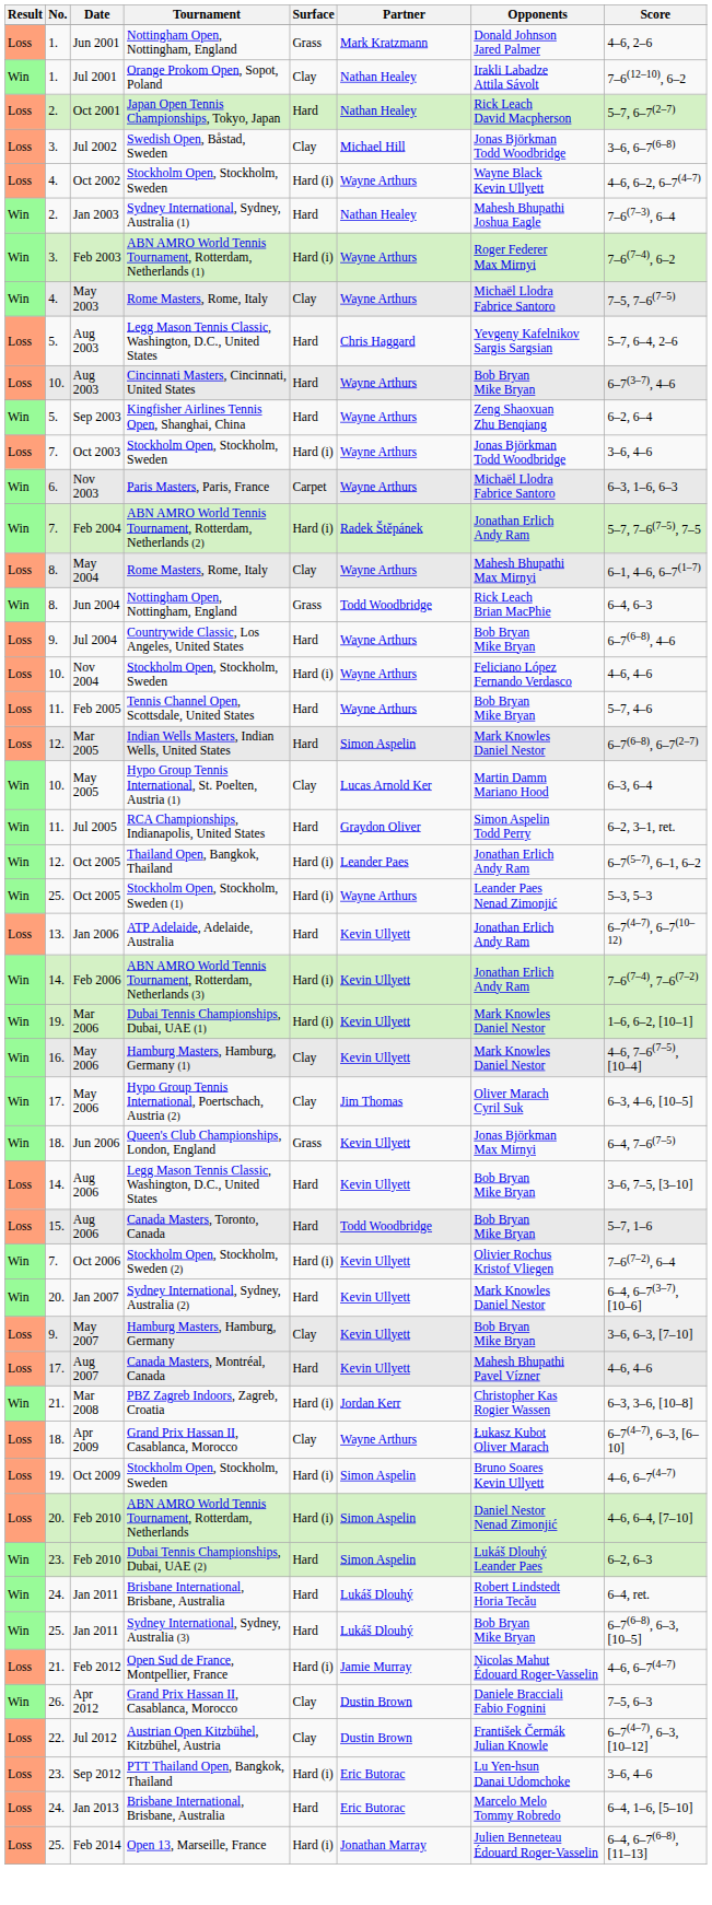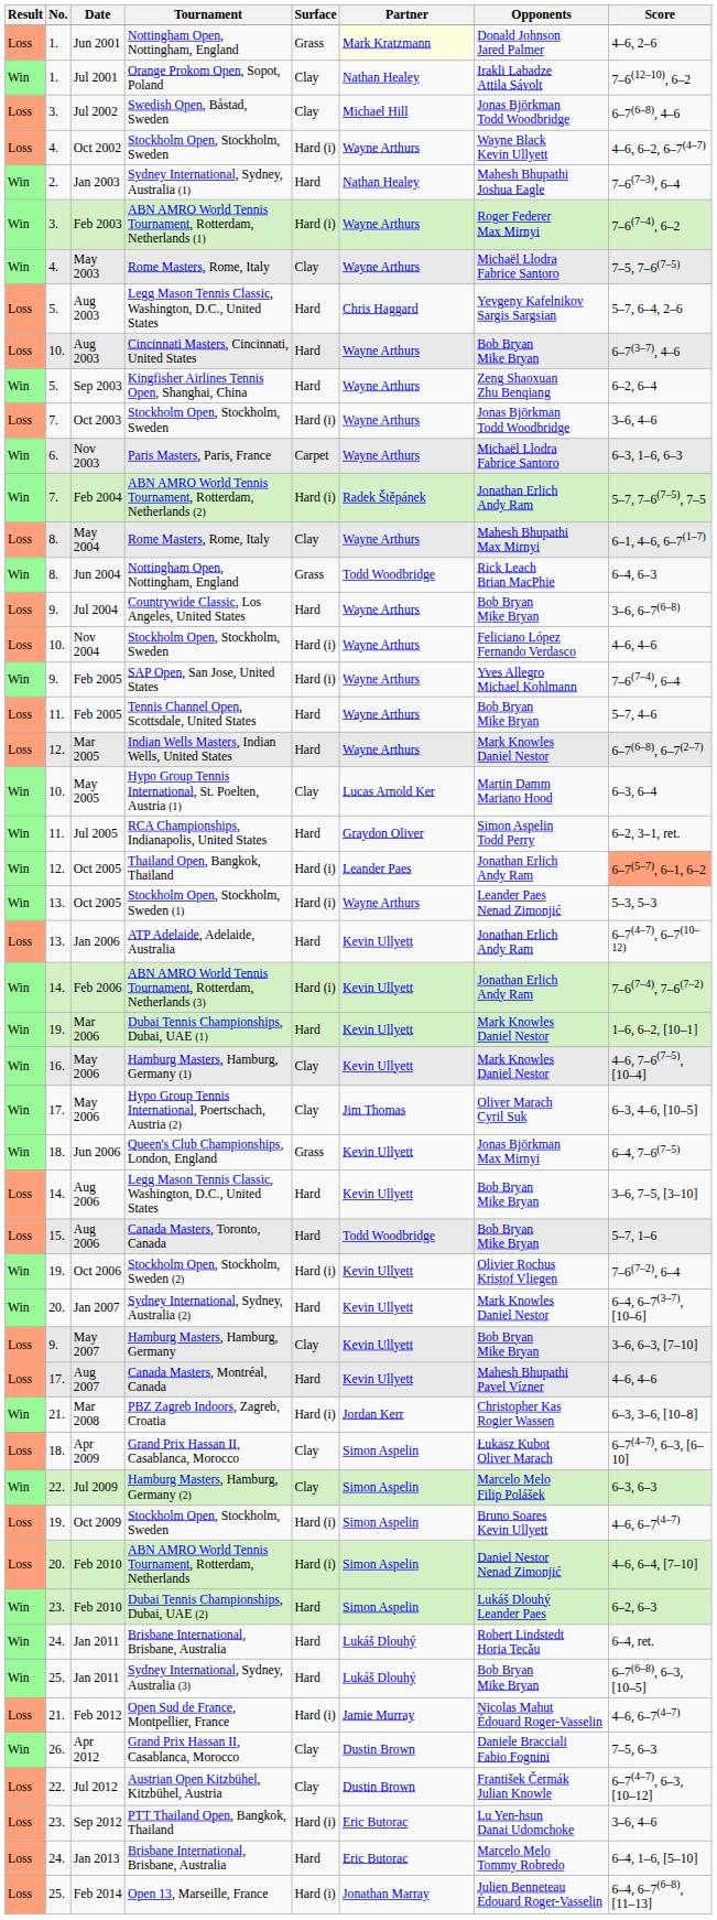Jun 2001 | Partner: no background -> lightyellow background
- row: Loss | 2. | Oct 2001 | Japan Open Tennis Championships, Tokyo, Japan | Hard | Nathan Healey | Rick Leach David Macpherson | 5–7, 6–7(2–7)
Jul 2002 | Score: 3–6, 6–7(6–8) -> 6–7(6–8), 4–6
Jul 2004 | Score: 6–7(6–8), 4–6 -> 3–6, 6–7(6–8)
+ row: Win | 9. | Feb 2005 | SAP Open, San Jose, United States | Hard (i) | Wayne Arthurs | Yves Allegro Michael Kohlmann | 7–6(7–4), 6–4
Mar 2005 | Partner: Simon Aspelin -> Wayne Arthurs
Oct 2005 / Thailand Open, Bangkok, Thailand | Score: no background -> lightsalmon background
Oct 2005 / Stockholm Open, Stockholm, Sweden (1) | No.: 25. -> 13.
Mar 2006 | Surface: Hard (i) -> Hard
Oct 2006 | No.: 7. -> 19.
Apr 2009 | Partner: Wayne Arthurs -> Simon Aspelin
+ row: Win | 22. | Jul 2009 | Hamburg Masters, Hamburg, Germany (2) | Clay | Simon Aspelin | Marcelo Melo Filip Polášek | 6–3, 6–3
